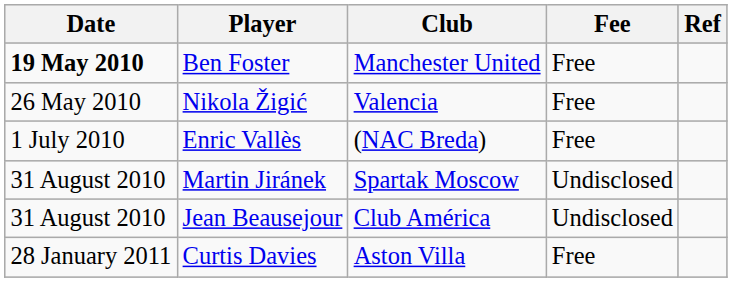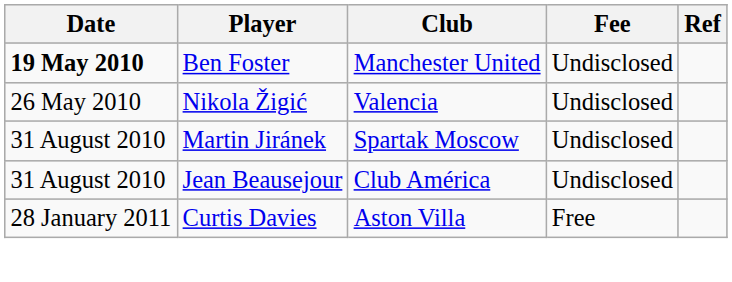Ben Foster | Fee: Free -> Undisclosed
Nikola Žigić | Fee: Free -> Undisclosed
- row: 1 July 2010 | Enric Vallès | (NAC Breda) | Free
